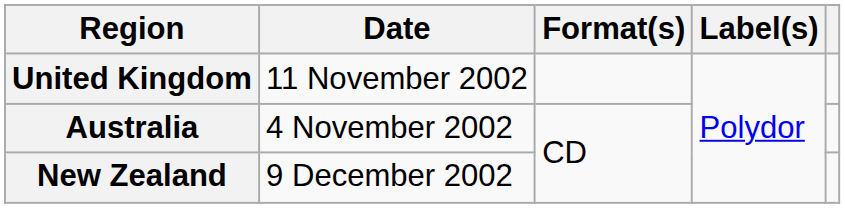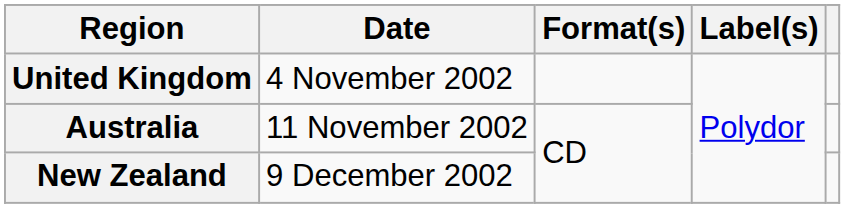United Kingdom | Date: 11 November 2002 -> 4 November 2002
Australia | Date: 4 November 2002 -> 11 November 2002
